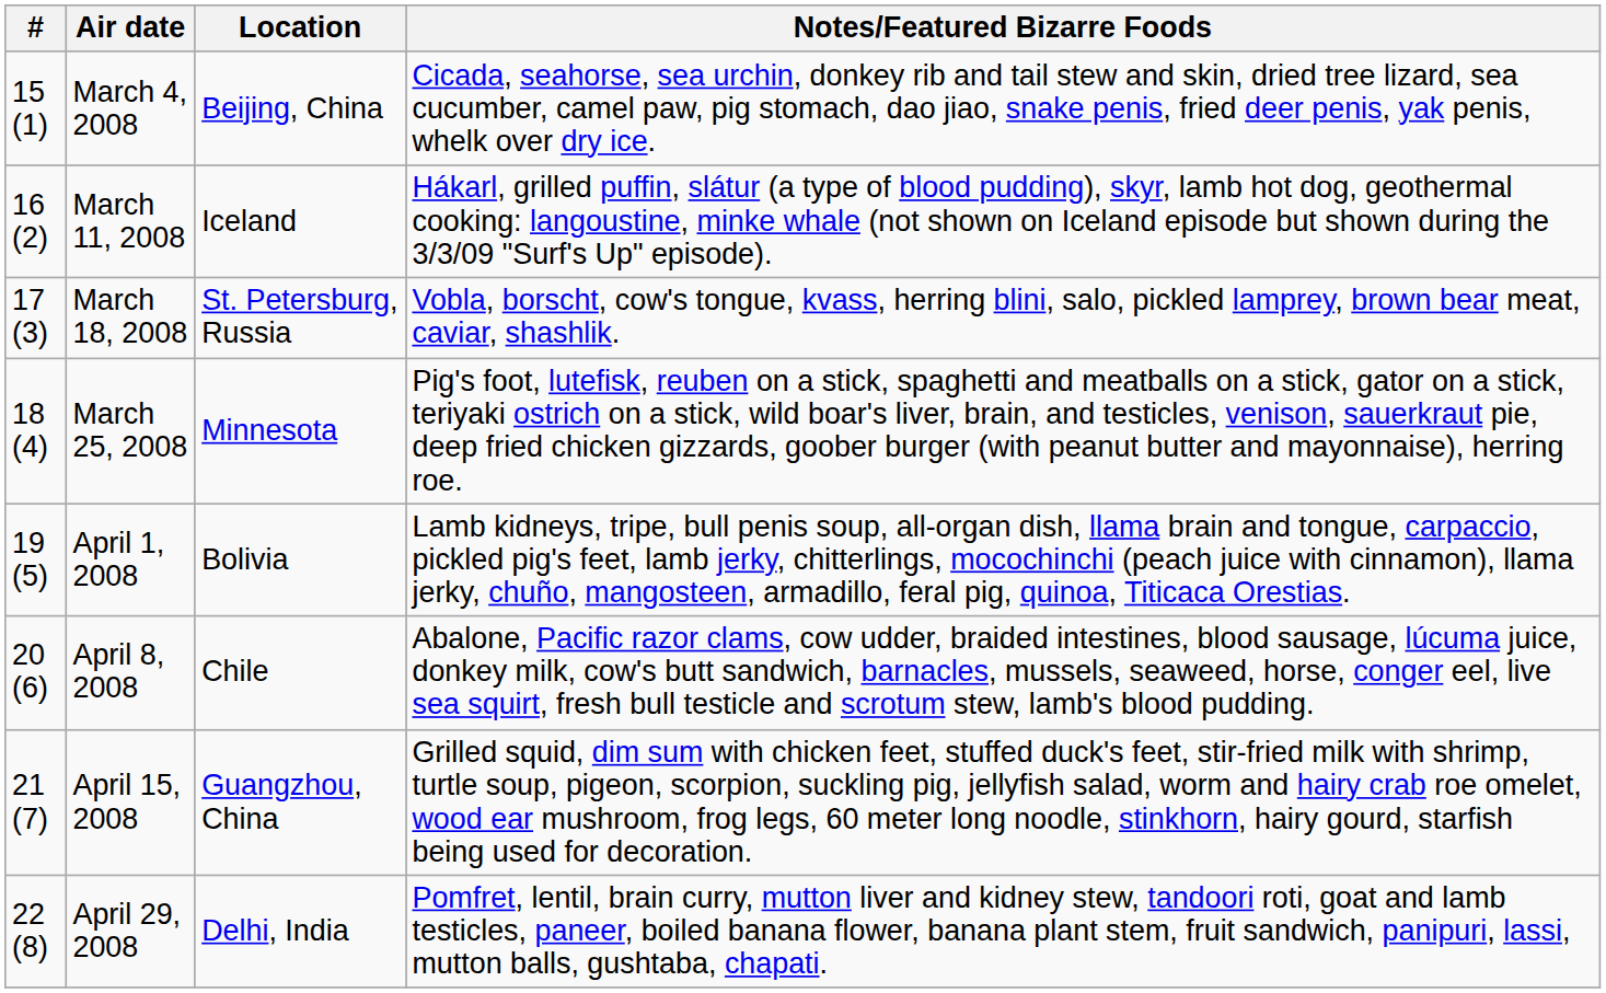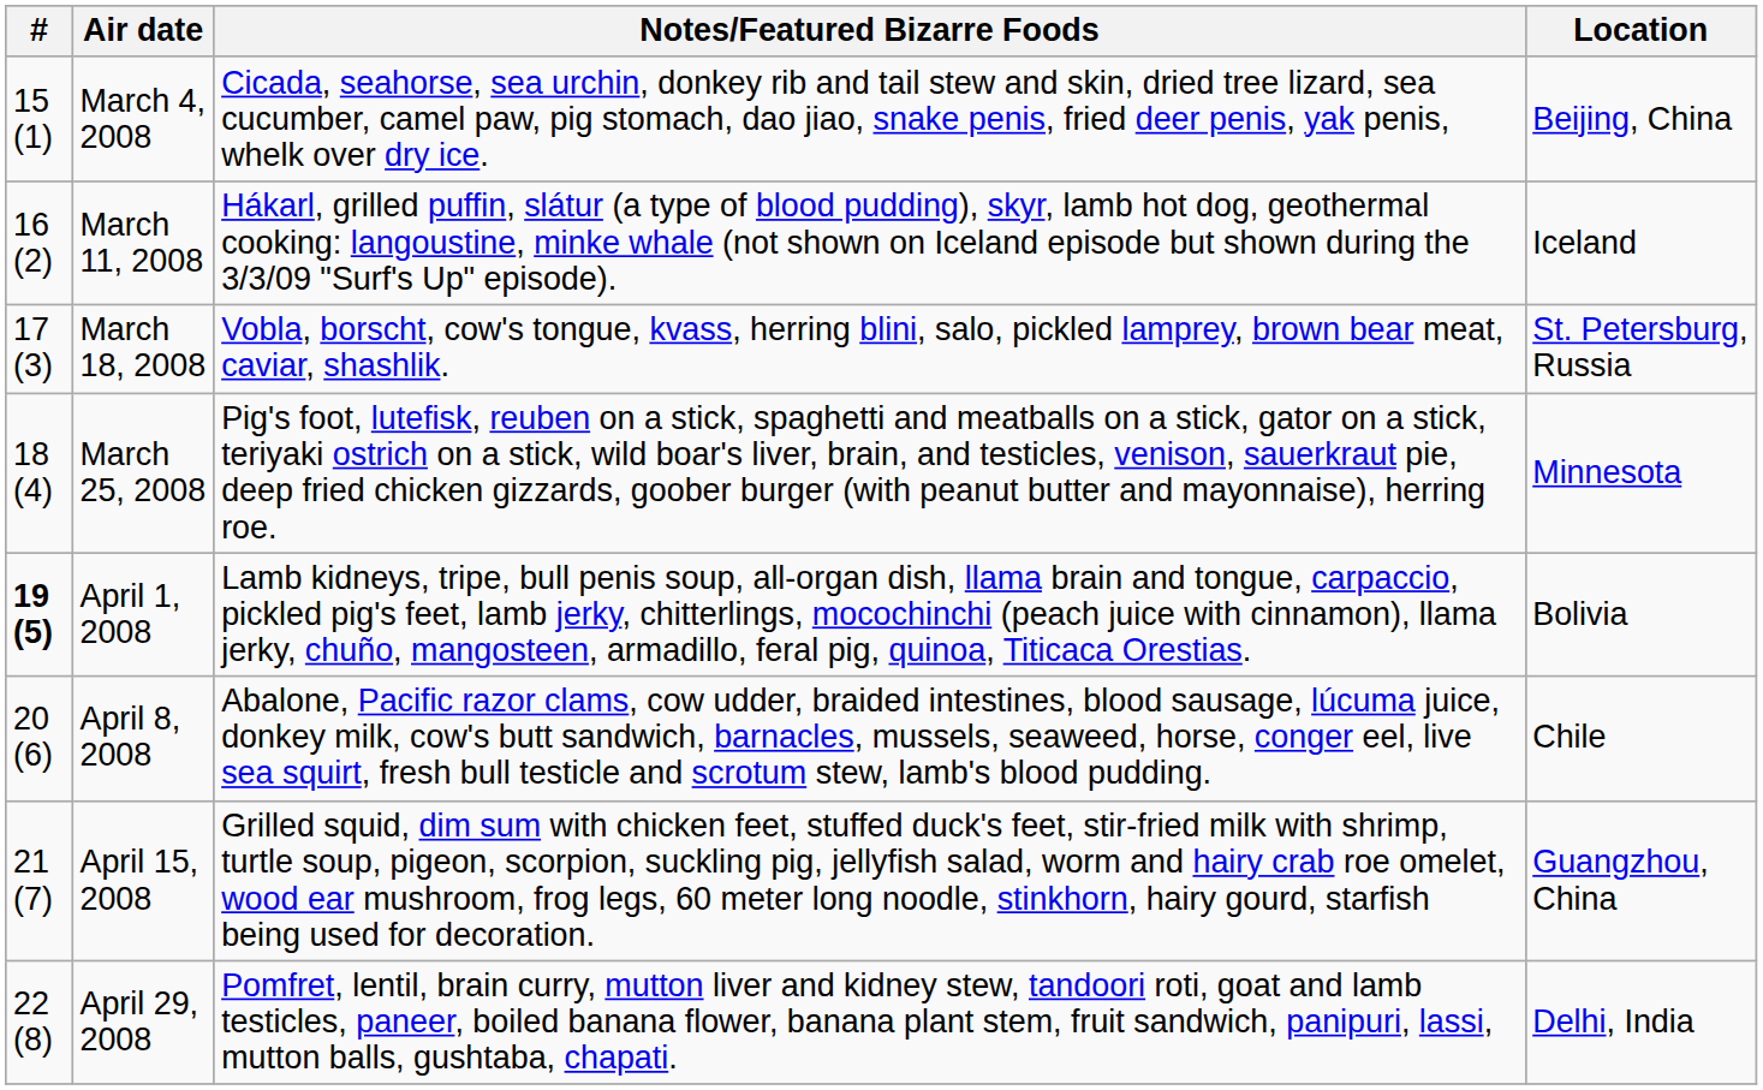columns swapped: Location <-> Notes/Featured Bizarre Foods
April 1, 2008 | #: normal -> bold
